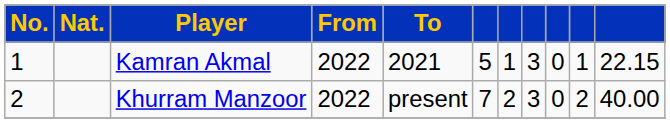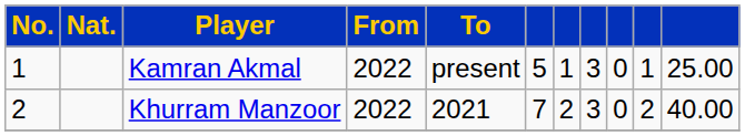Kamran Akmal | To: 2021 -> present
Kamran Akmal | column 11: 22.15 -> 25.00
Khurram Manzoor | To: present -> 2021
